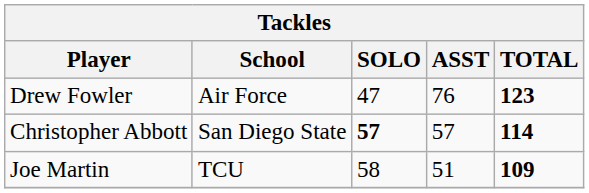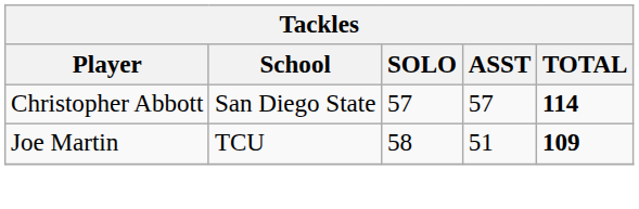- row: Drew Fowler | Air Force | 47 | 76 | 123
Christopher Abbott | SOLO: bold -> normal
